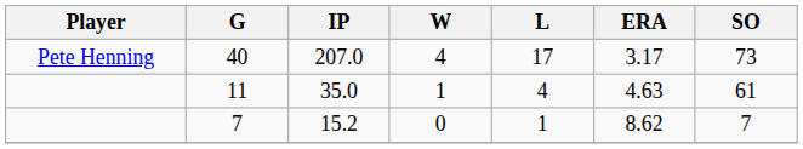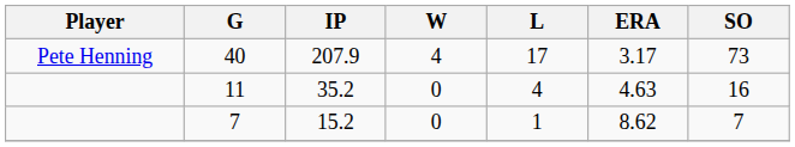40 | IP: 207.0 -> 207.9
11 | IP: 35.0 -> 35.2
11 | W: 1 -> 0
11 | SO: 61 -> 16
